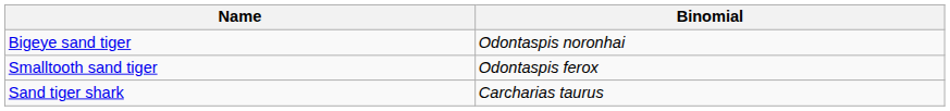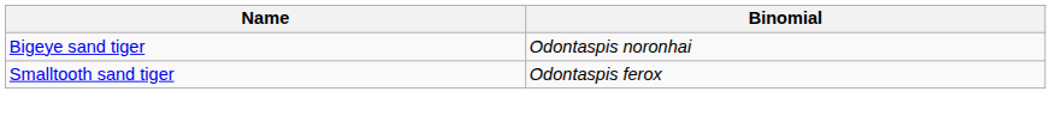- row: Sand tiger shark | Carcharias taurus
